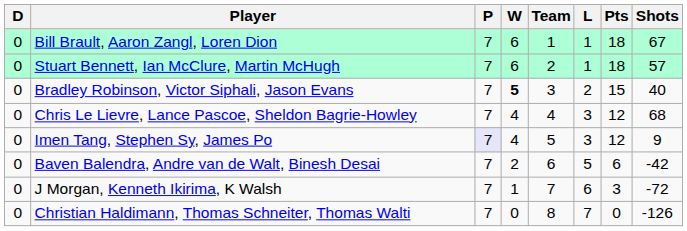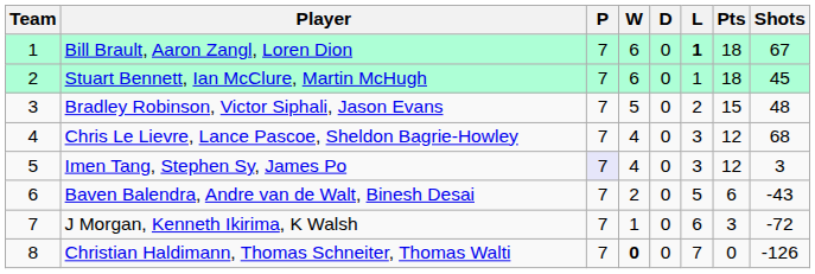columns swapped: Team <-> D
Bill Brault, Aaron Zangl, Loren Dion | L: normal -> bold
Stuart Bennett, Ian McClure, Martin McHugh | Shots: 57 -> 45
Bradley Robinson, Victor Siphali, Jason Evans | W: bold -> normal
Bradley Robinson, Victor Siphali, Jason Evans | Shots: 40 -> 48
Imen Tang, Stephen Sy, James Po | Shots: 9 -> 3
Baven Balendra, Andre van de Walt, Binesh Desai | Shots: -42 -> -43
Christian Haldimann, Thomas Schneiter, Thomas Walti | W: normal -> bold
